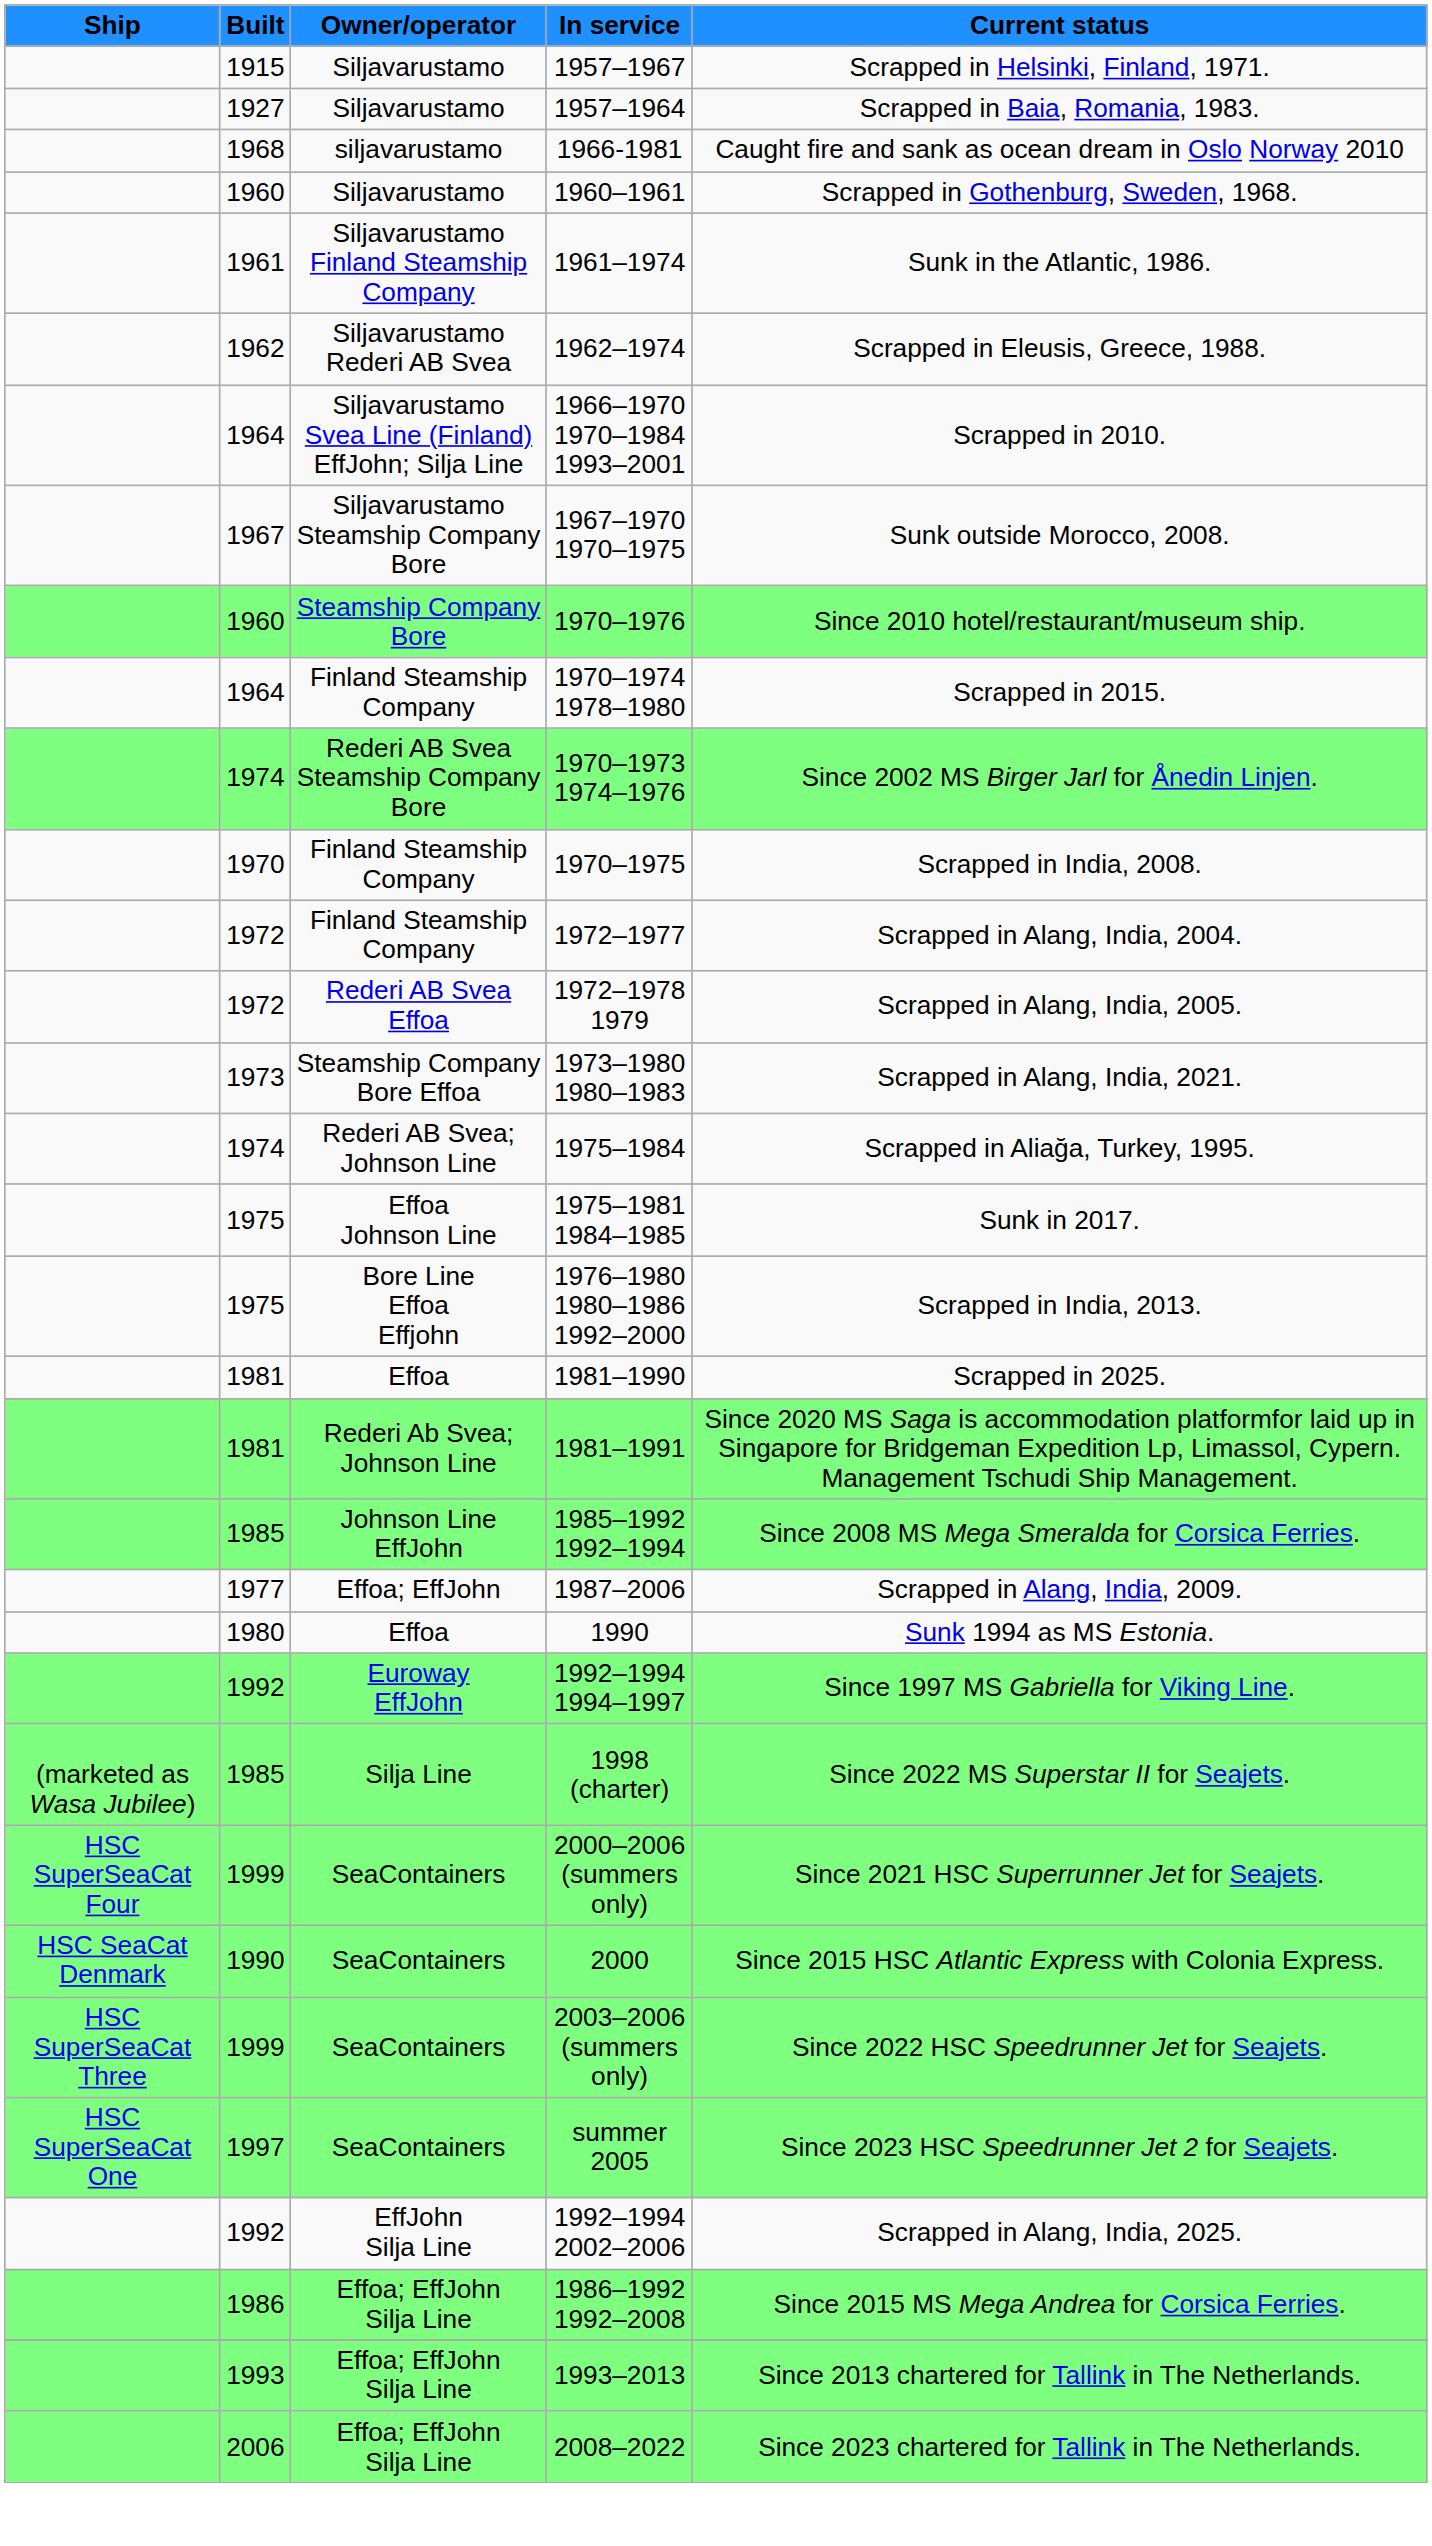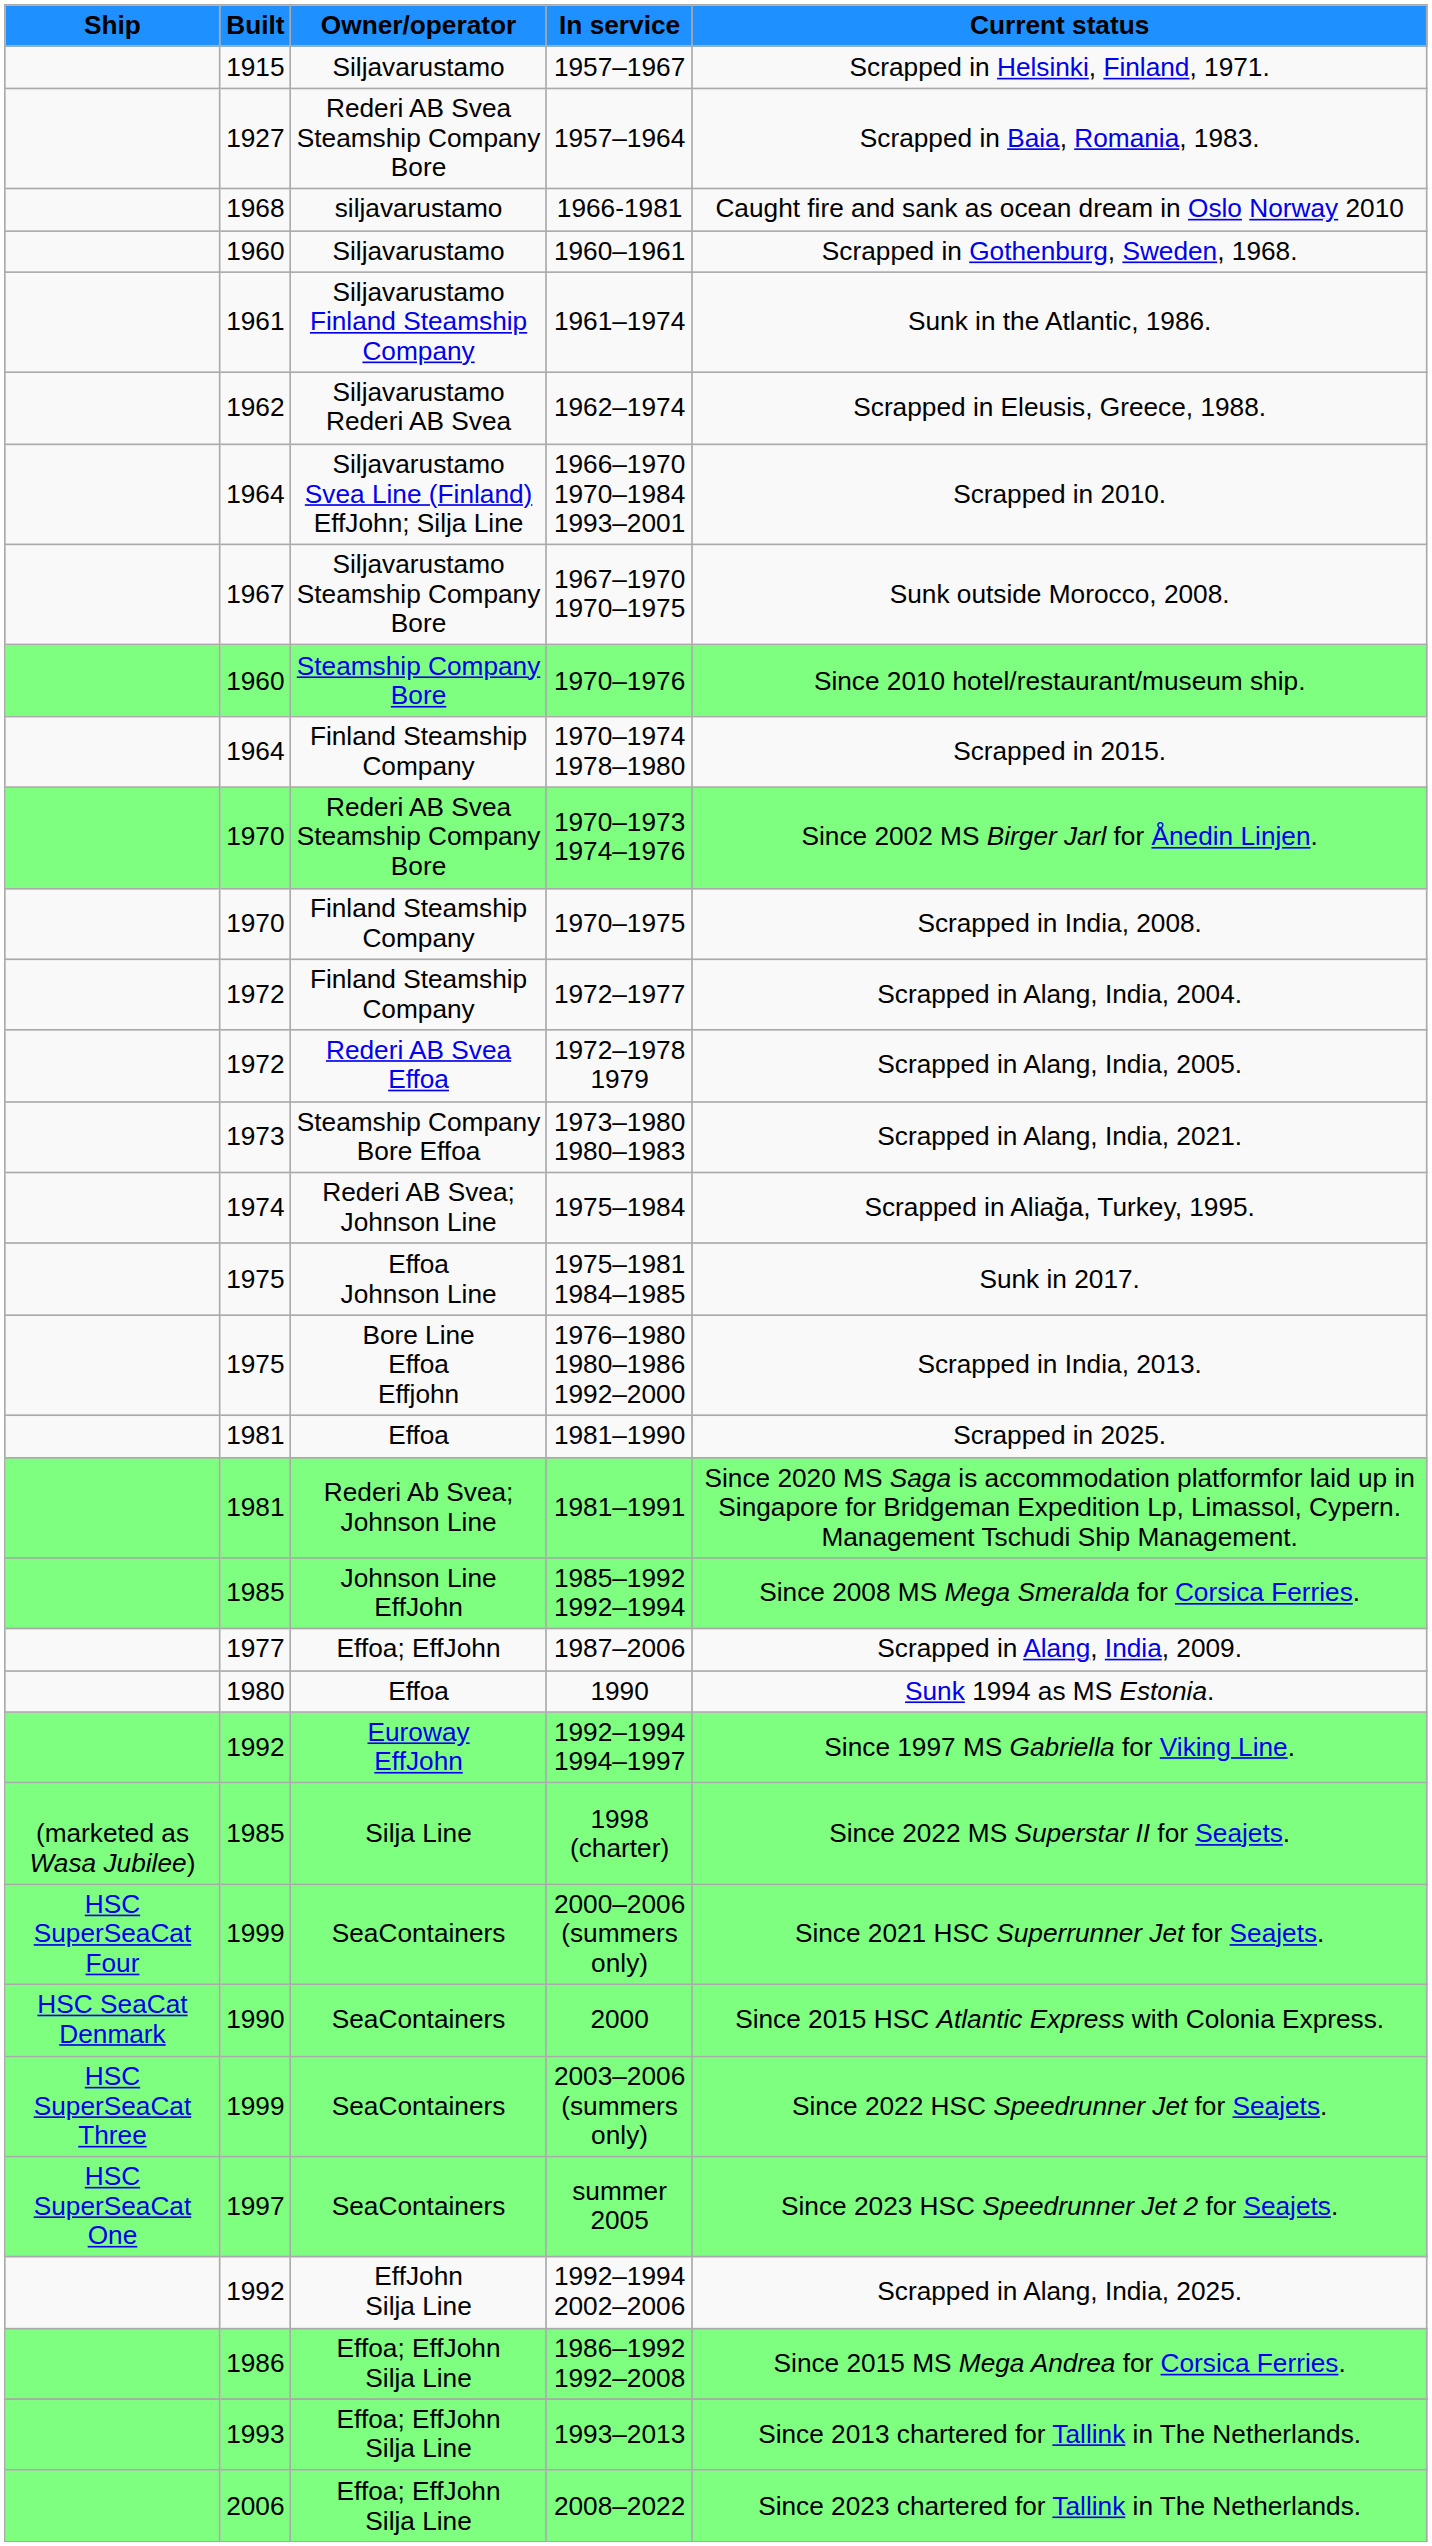1957–1964 | Owner/operator: Siljavarustamo -> Rederi AB Svea Steamship Company Bore
1970–1973 1974–1976 | Built: 1974 -> 1970
